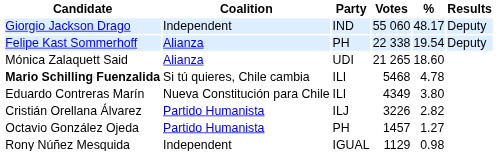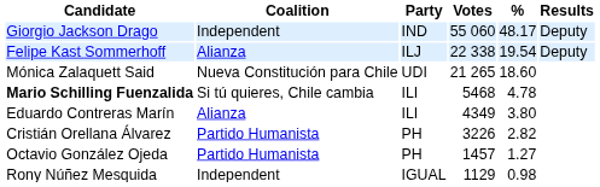Felipe Kast Sommerhoff | Party: PH -> ILJ
Mónica Zalaquett Said | Coalition: Alianza -> Nueva Constitución para Chile
Eduardo Contreras Marín | Coalition: Nueva Constitución para Chile -> Alianza
Cristián Orellana Álvarez | Party: ILJ -> PH
